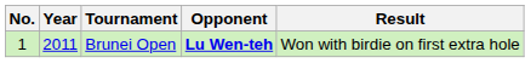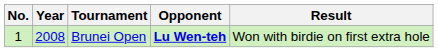Brunei Open | Year: 2011 -> 2008
